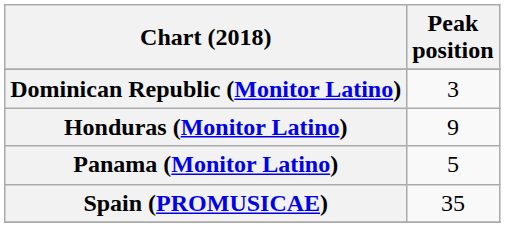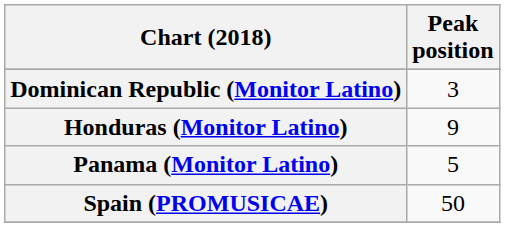Spain (PROMUSICAE) | Peak position: 35 -> 50
